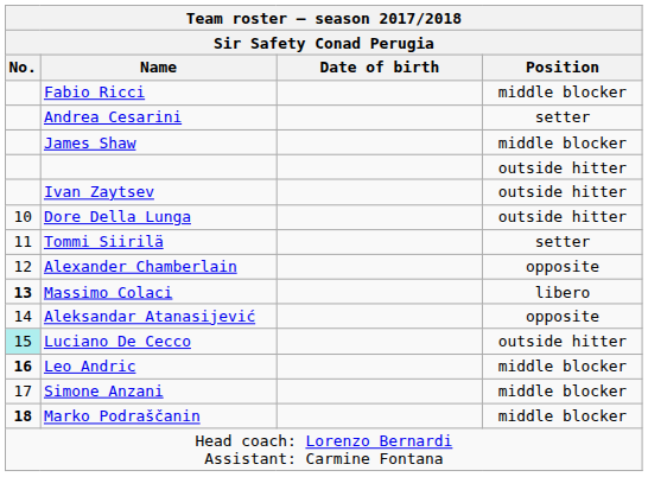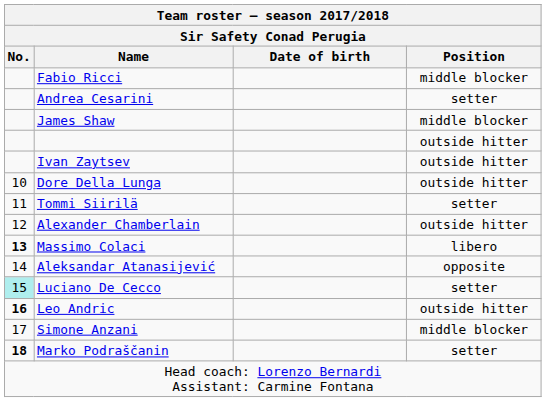Alexander Chamberlain | Position: opposite -> outside hitter
Luciano De Cecco | Position: outside hitter -> setter
Leo Andric | Position: middle blocker -> outside hitter
Marko Podraščanin | Position: middle blocker -> setter
